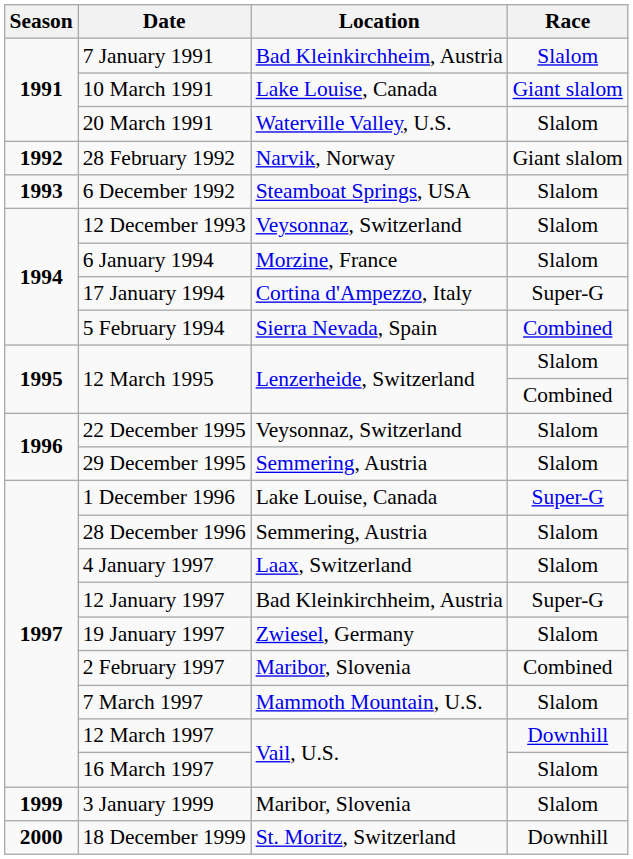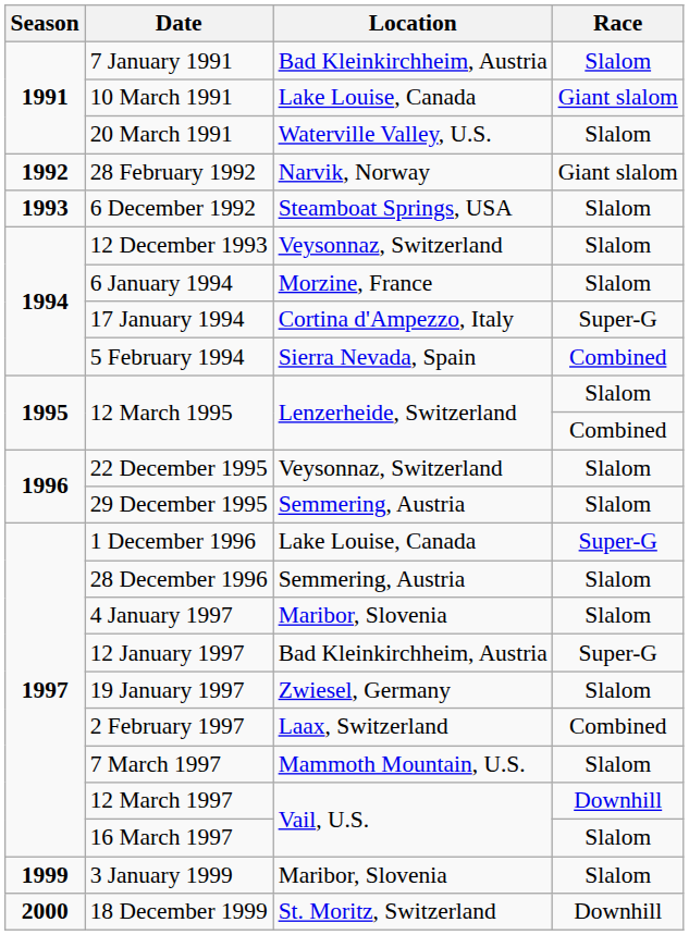4 January 1997 | Location: Laax, Switzerland -> Maribor, Slovenia
2 February 1997 | Location: Maribor, Slovenia -> Laax, Switzerland
